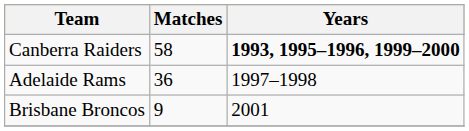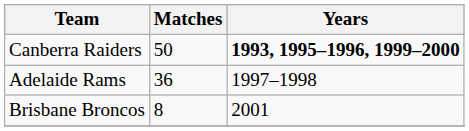Canberra Raiders | Matches: 58 -> 50
Brisbane Broncos | Matches: 9 -> 8
